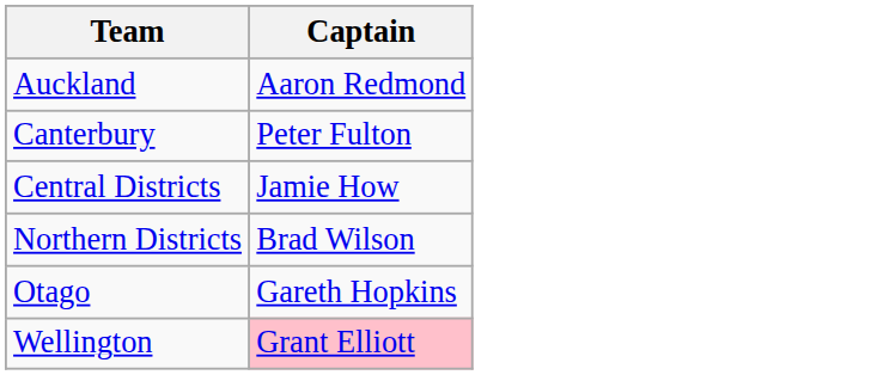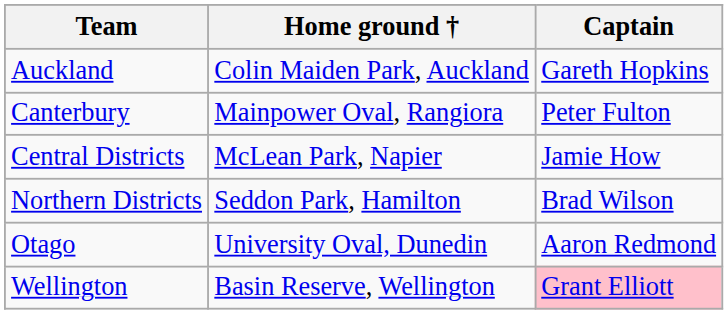+ column: Home ground † | Colin Maiden Park, Auckland | Mainpower Oval, Rangiora | McLean Park, Napier | Seddon Park, Hamilton | University Oval, Dunedin | Basin Reserve, Wellington
Auckland | Captain: Aaron Redmond -> Gareth Hopkins
Otago | Captain: Gareth Hopkins -> Aaron Redmond
